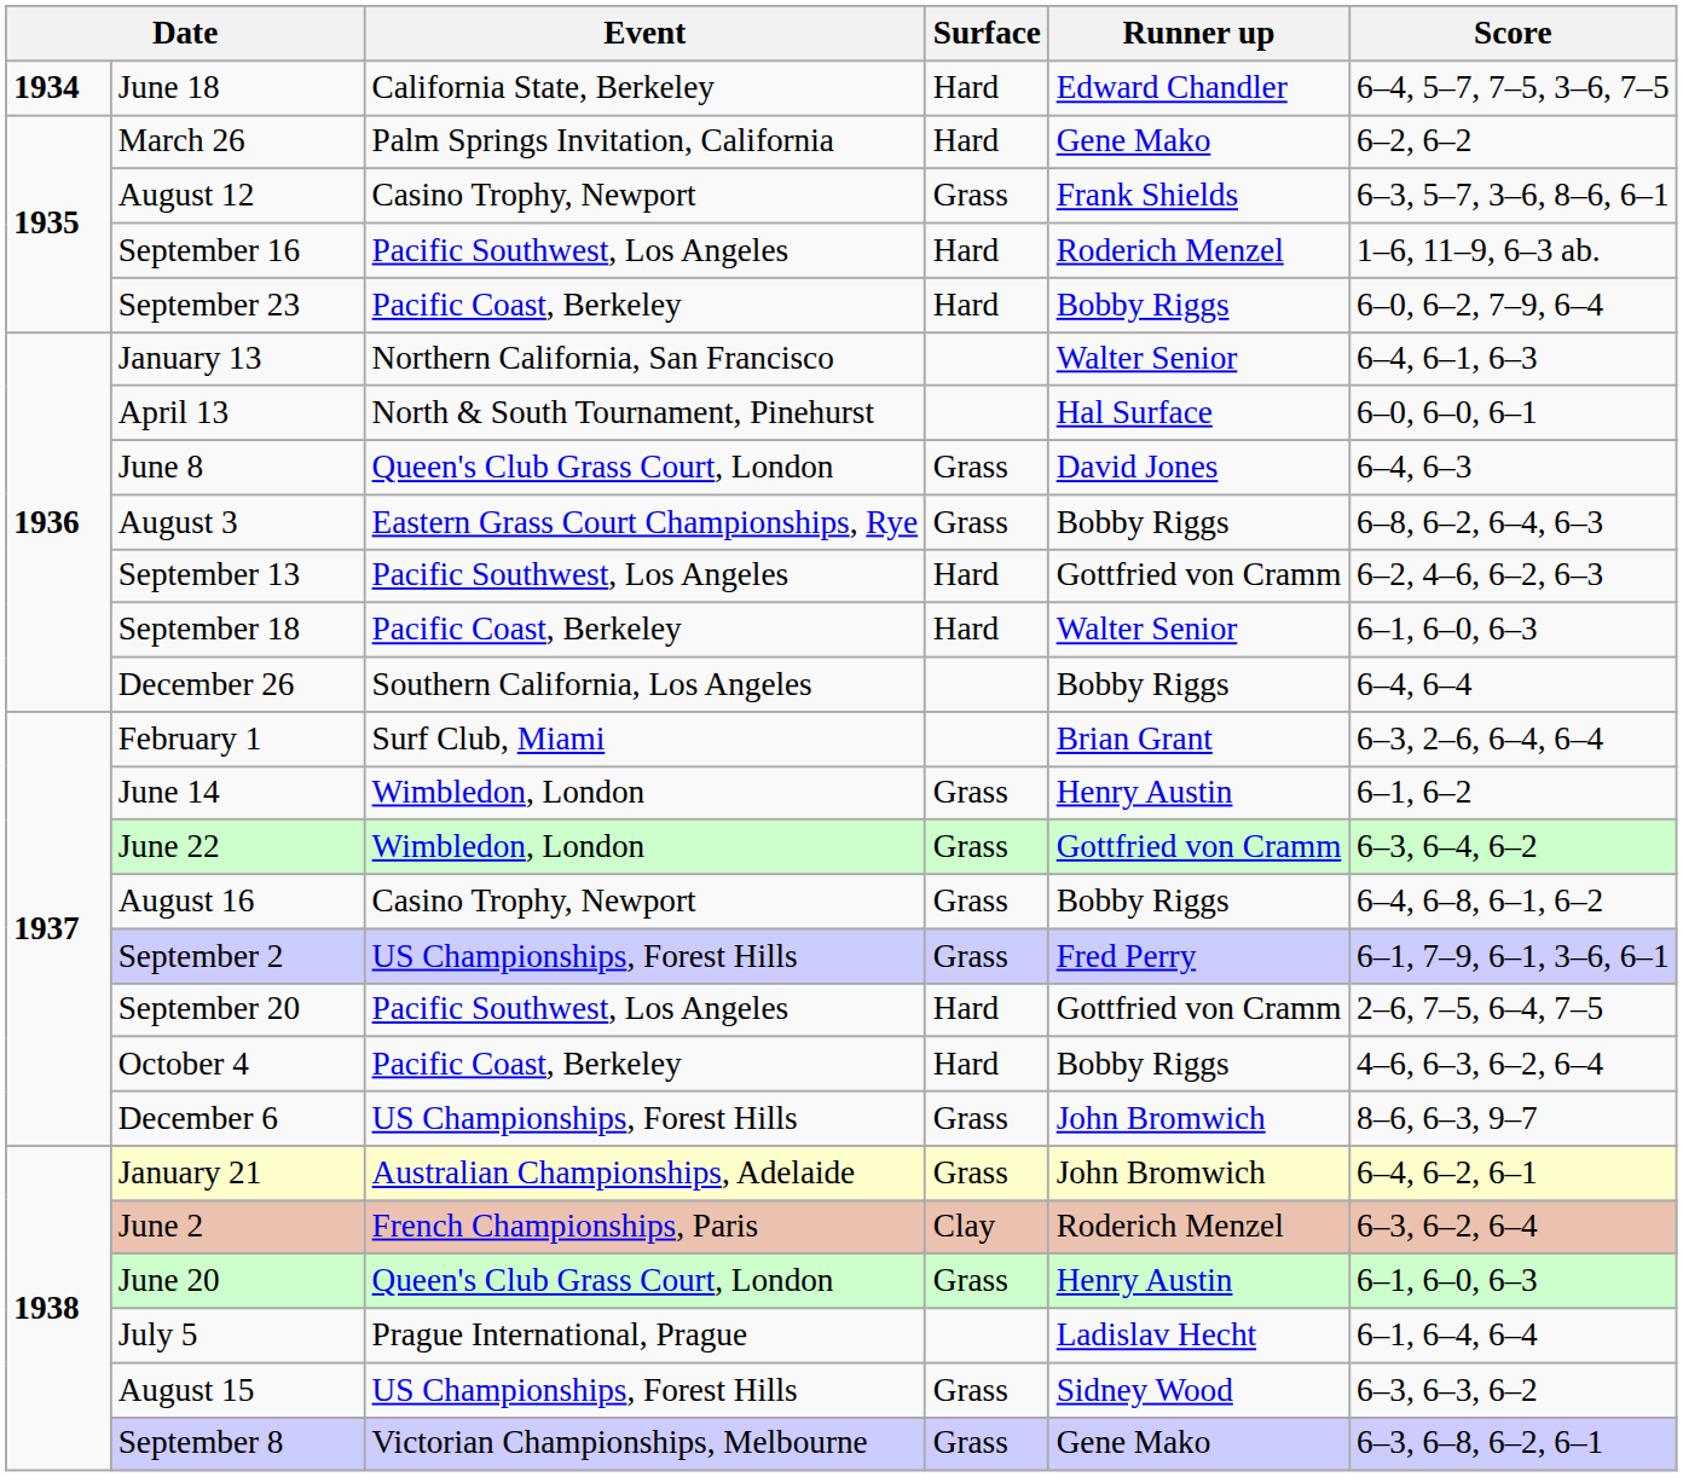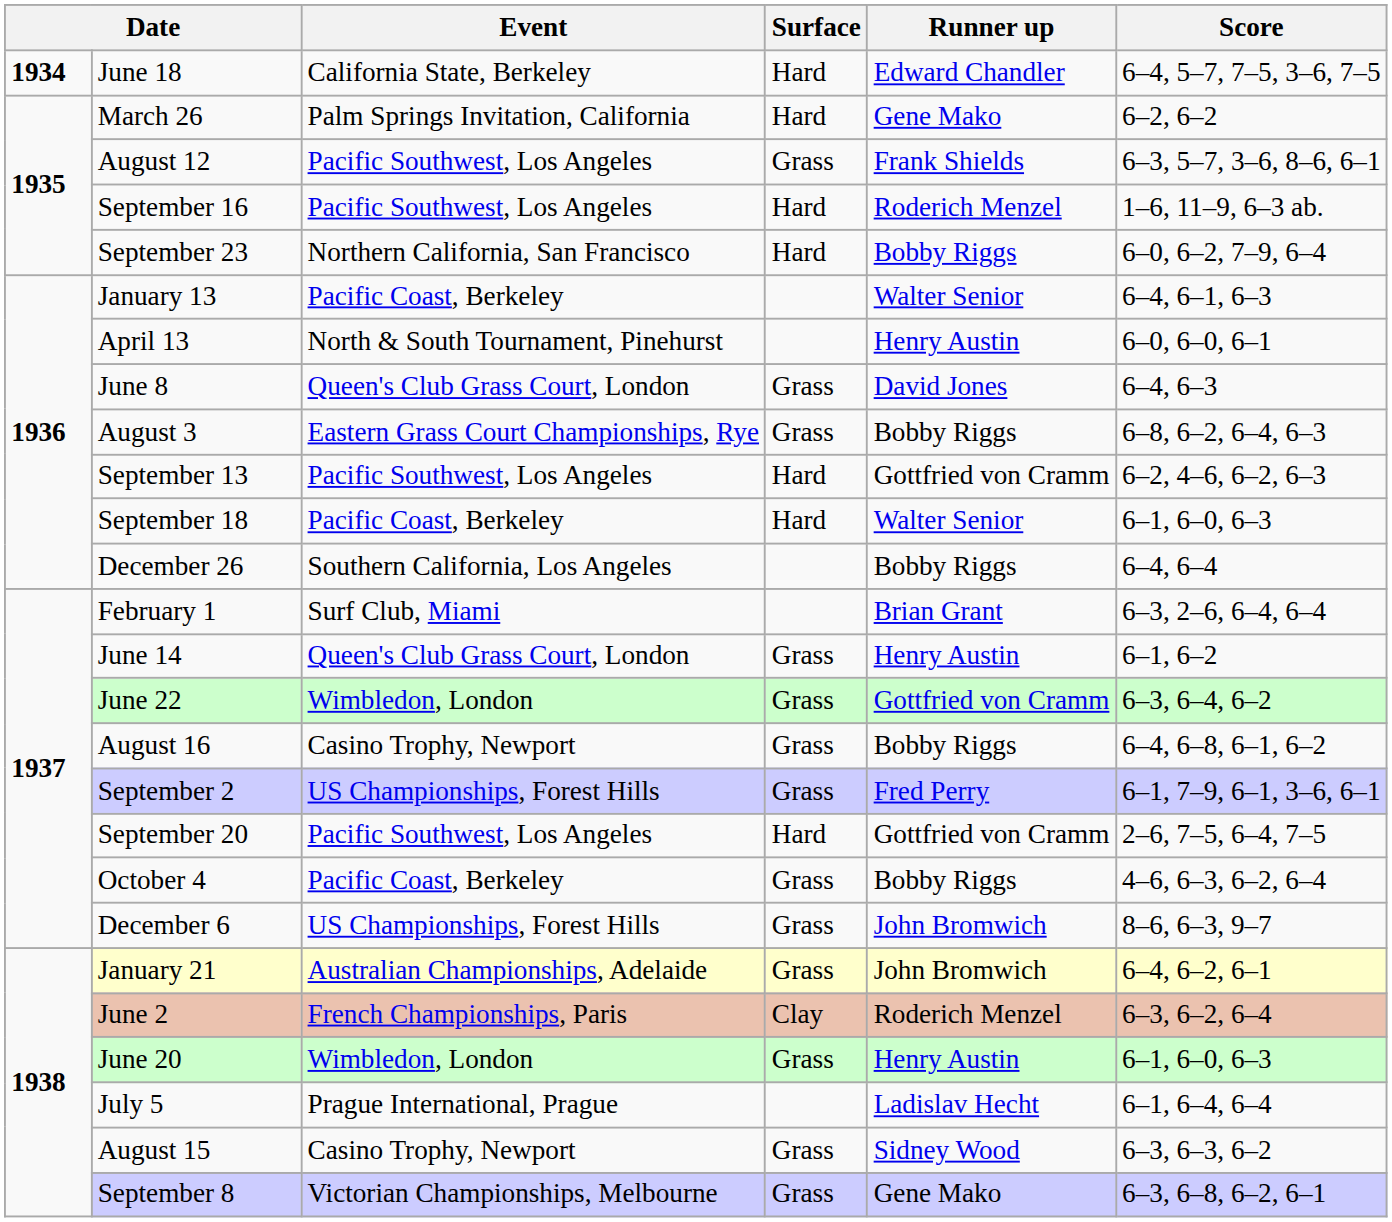August 12 | Event: Casino Trophy, Newport -> Pacific Southwest, Los Angeles
September 23 | Event: Pacific Coast, Berkeley -> Northern California, San Francisco
January 13 | Event: Northern California, San Francisco -> Pacific Coast, Berkeley
April 13 | Runner up: Hal Surface -> Henry Austin
June 14 | Event: Wimbledon, London -> Queen's Club Grass Court, London
October 4 | Surface: Hard -> Grass
June 20 | Event: Queen's Club Grass Court, London -> Wimbledon, London
August 15 | Event: US Championships, Forest Hills -> Casino Trophy, Newport
